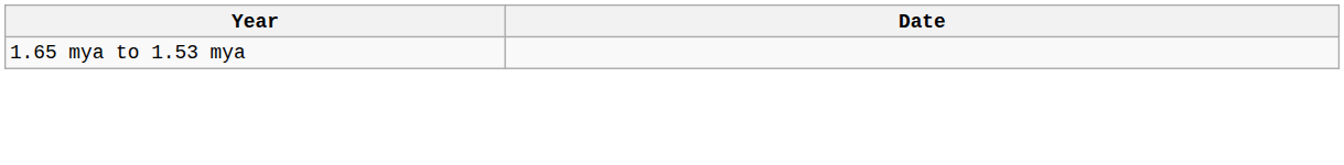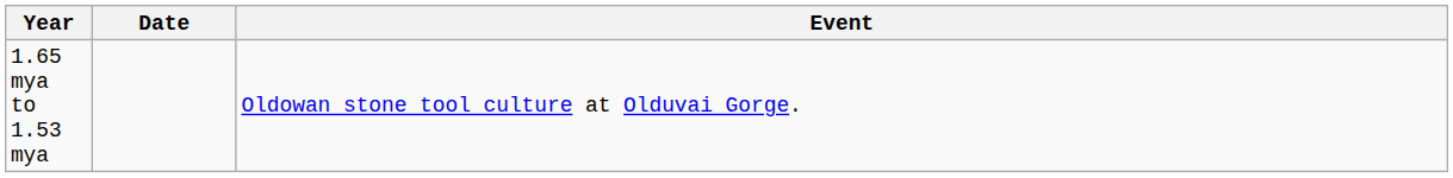+ column: Event | Oldowan stone tool culture at Olduvai Gorge.
